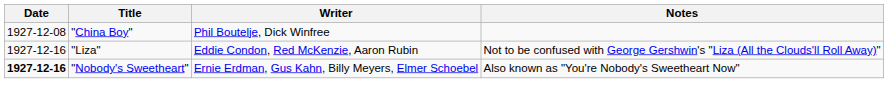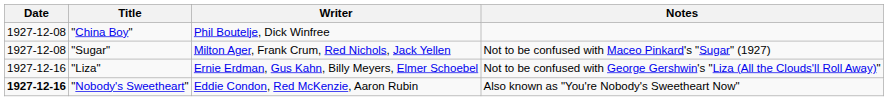+ row: 1927-12-08 | "Sugar" | Milton Ager, Frank Crum, Red Nichols, Jack Yellen | Not to be confused with Maceo Pinkard's "Sugar" (1927)
"Liza" | Writer: Eddie Condon, Red McKenzie, Aaron Rubin -> Ernie Erdman, Gus Kahn, Billy Meyers, Elmer Schoebel
"Nobody's Sweetheart" | Writer: Ernie Erdman, Gus Kahn, Billy Meyers, Elmer Schoebel -> Eddie Condon, Red McKenzie, Aaron Rubin
